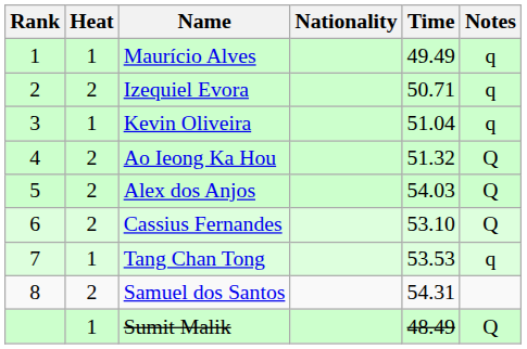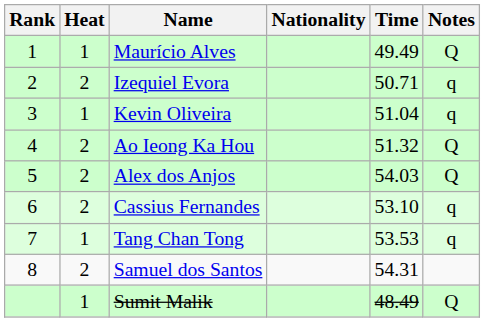Maurício Alves | Notes: q -> Q
Cassius Fernandes | Notes: Q -> q
